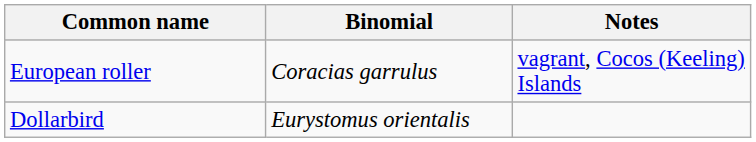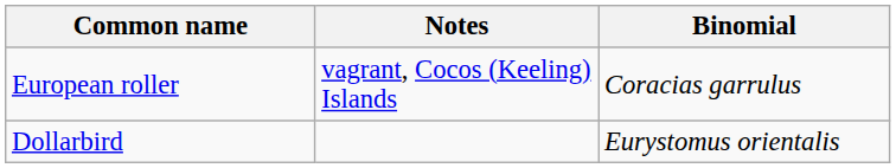columns swapped: Binomial <-> Notes
